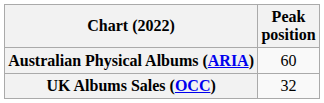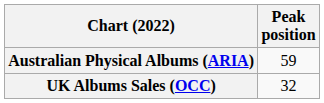Australian Physical Albums (ARIA) | Peak position: 60 -> 59
